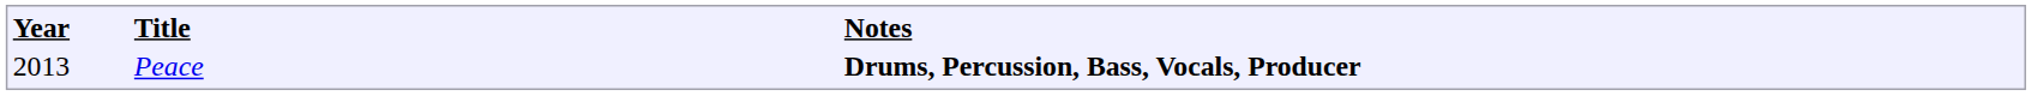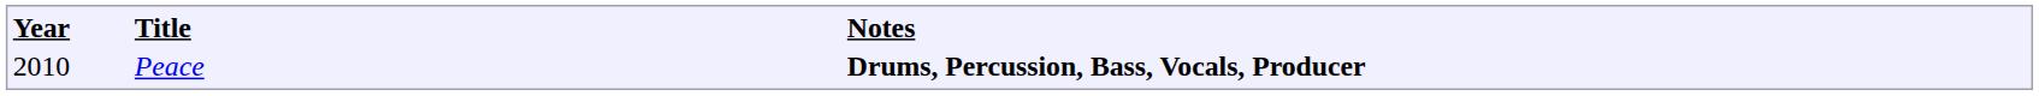Peace | column 1: 2013 -> 2010
